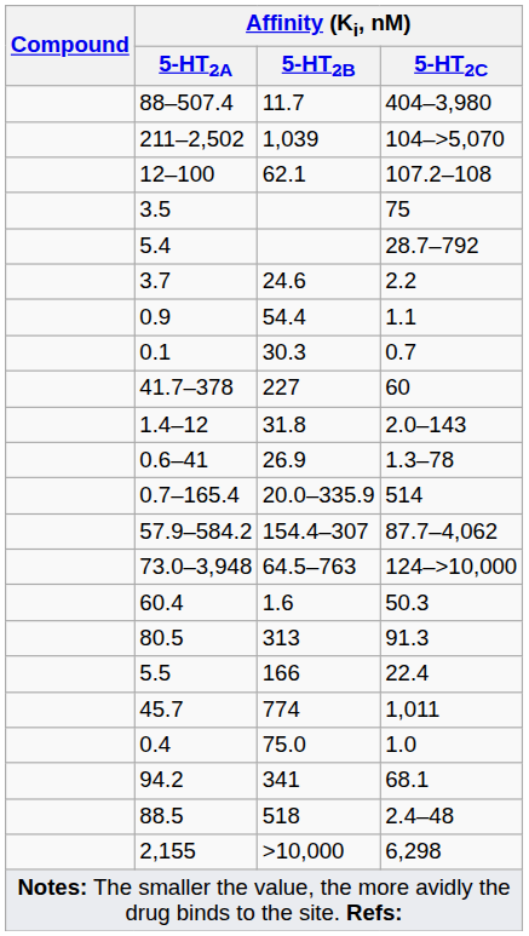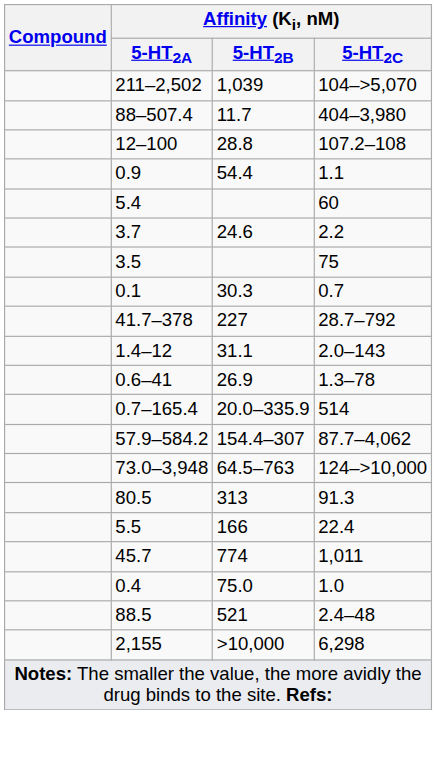rows swapped: 211–2,502 <-> 88–507.4
12–100 | Affinity (Ki, nM) / 5-HT2B: 62.1 -> 28.8
rows swapped: 0.9 <-> 3.5
5.4 | Affinity (Ki, nM) / 5-HT2C: 28.7–792 -> 60
41.7–378 | Affinity (Ki, nM) / 5-HT2C: 60 -> 28.7–792
1.4–12 | Affinity (Ki, nM) / 5-HT2B: 31.8 -> 31.1
- row: 60.4 | 1.6 | 50.3
- row: 94.2 | 341 | 68.1
88.5 | Affinity (Ki, nM) / 5-HT2B: 518 -> 521
